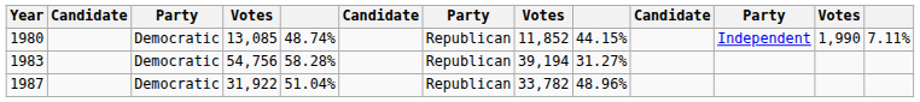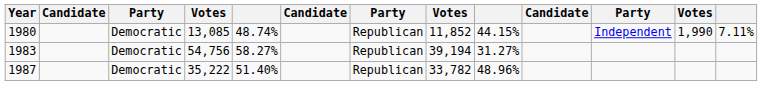1983 | column 5: 58.28% -> 58.27%
1987 | column 4: 31,922 -> 35,222
1987 | column 5: 51.04% -> 51.40%
